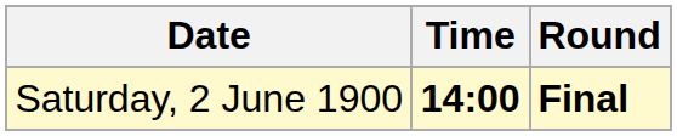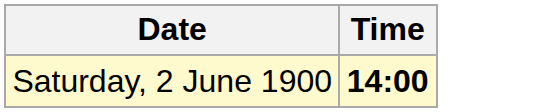- column: Round | Final
